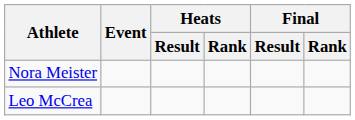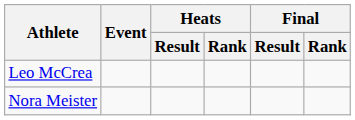rows swapped: Leo McCrea <-> Nora Meister
